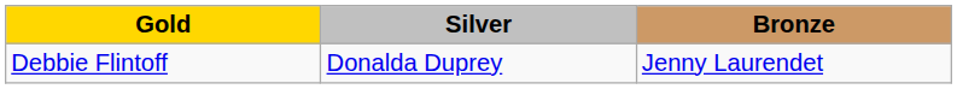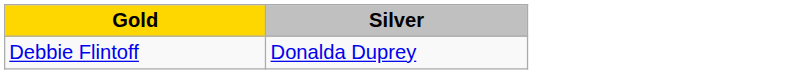- column: Bronze | Jenny Laurendet
